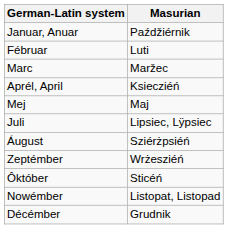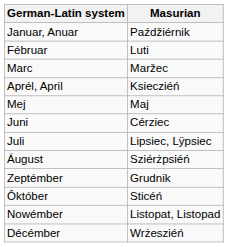+ row: Juni | Cérziec
Zeptémber | Masurian: Wrżesziéń -> Grudnik
Décémber | Masurian: Grudnik -> Wrżesziéń
